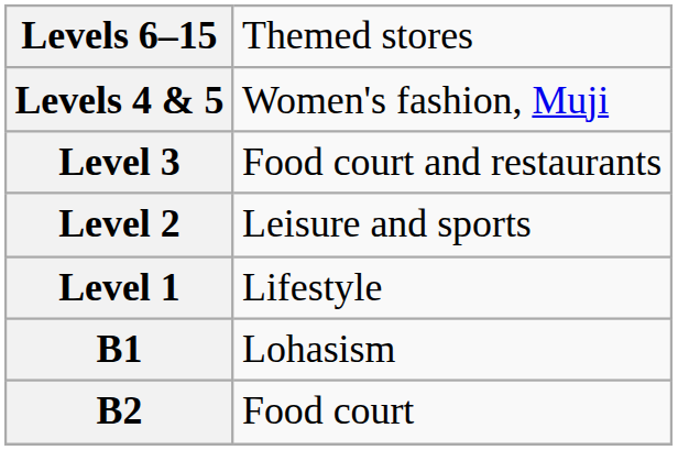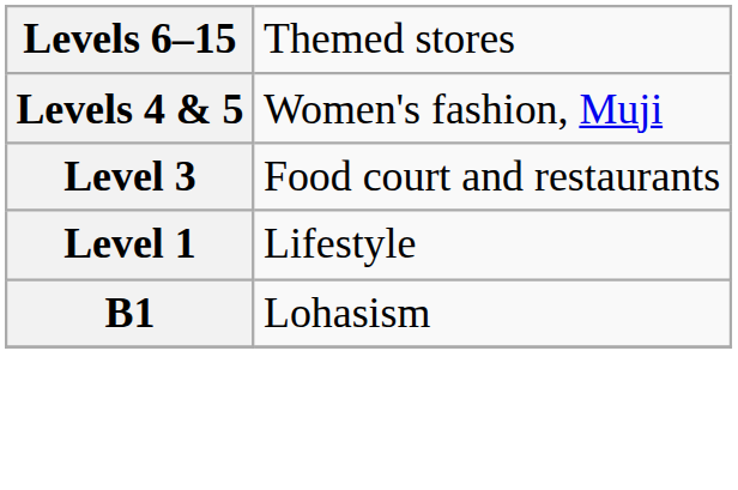- row: Level 2 | Leisure and sports
- row: B2 | Food court
